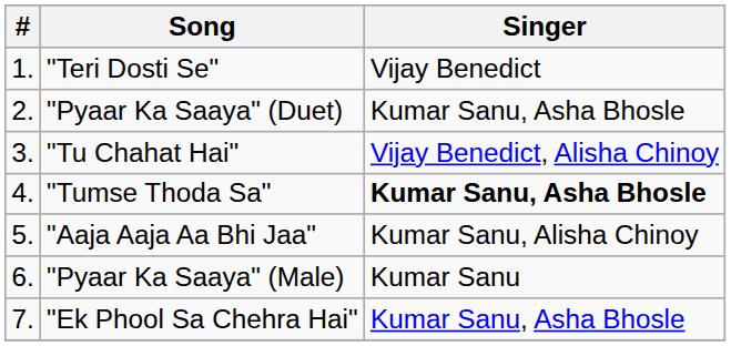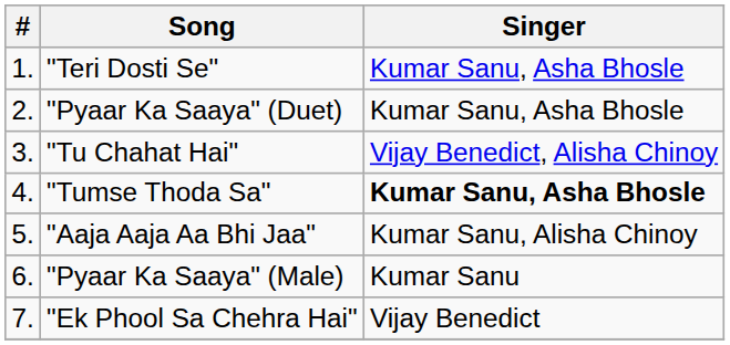"Teri Dosti Se" | Singer: Vijay Benedict -> Kumar Sanu, Asha Bhosle
"Ek Phool Sa Chehra Hai" | Singer: Kumar Sanu, Asha Bhosle -> Vijay Benedict
